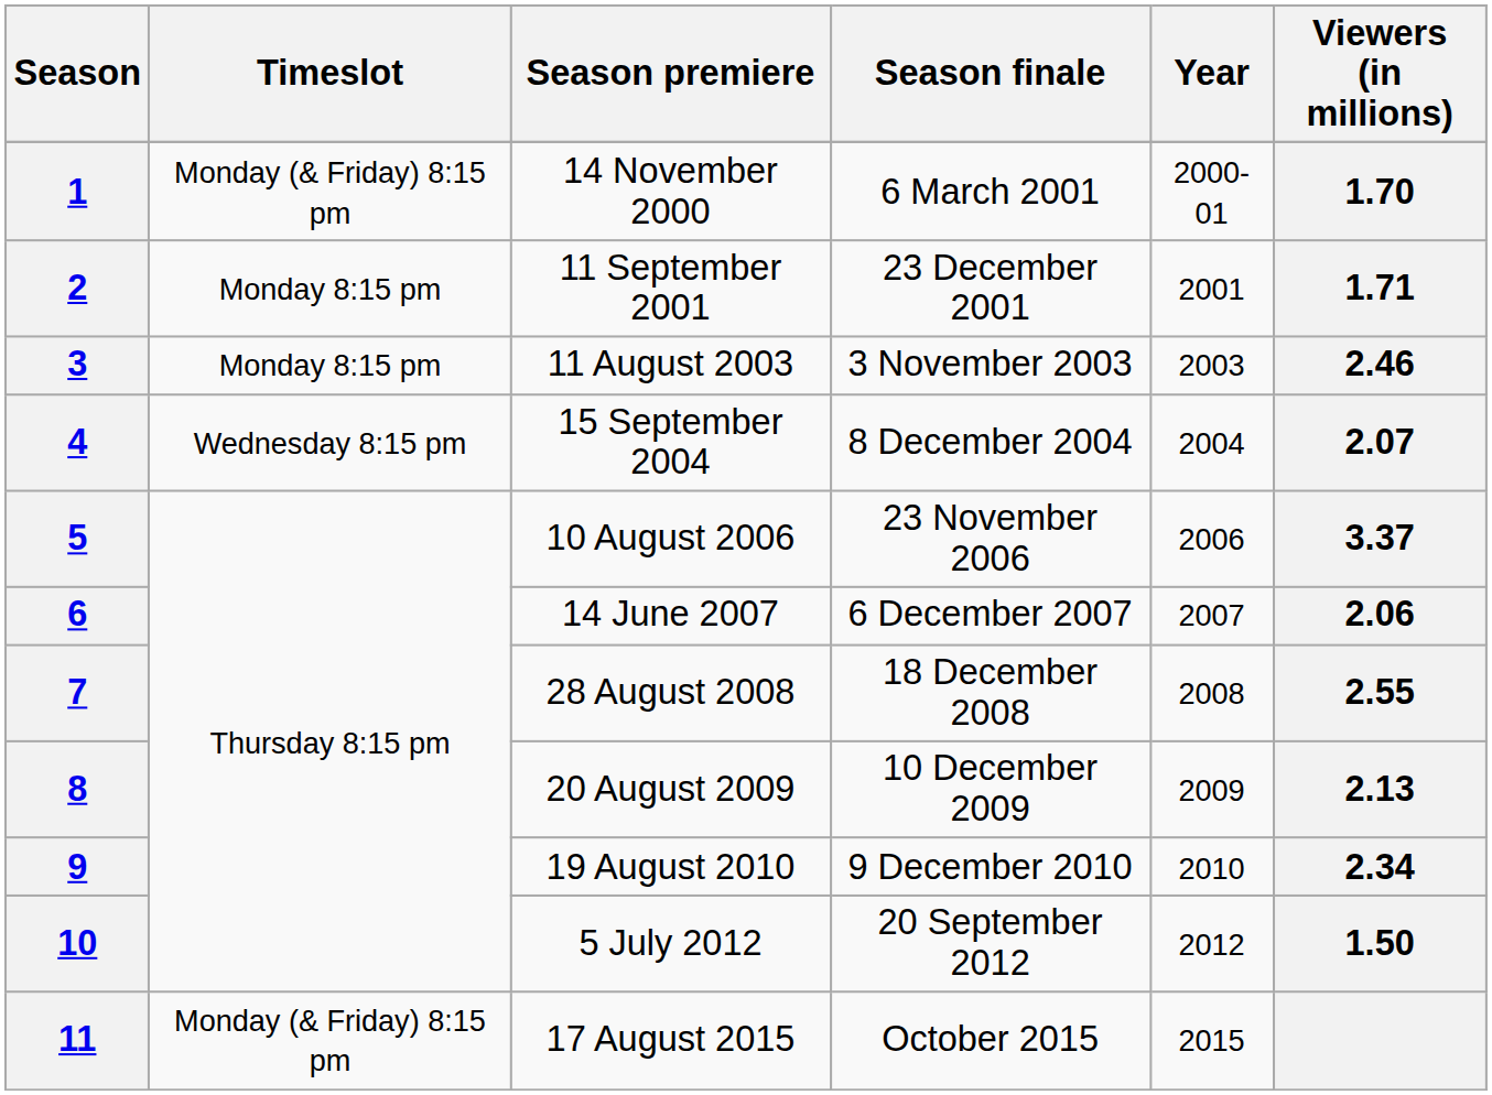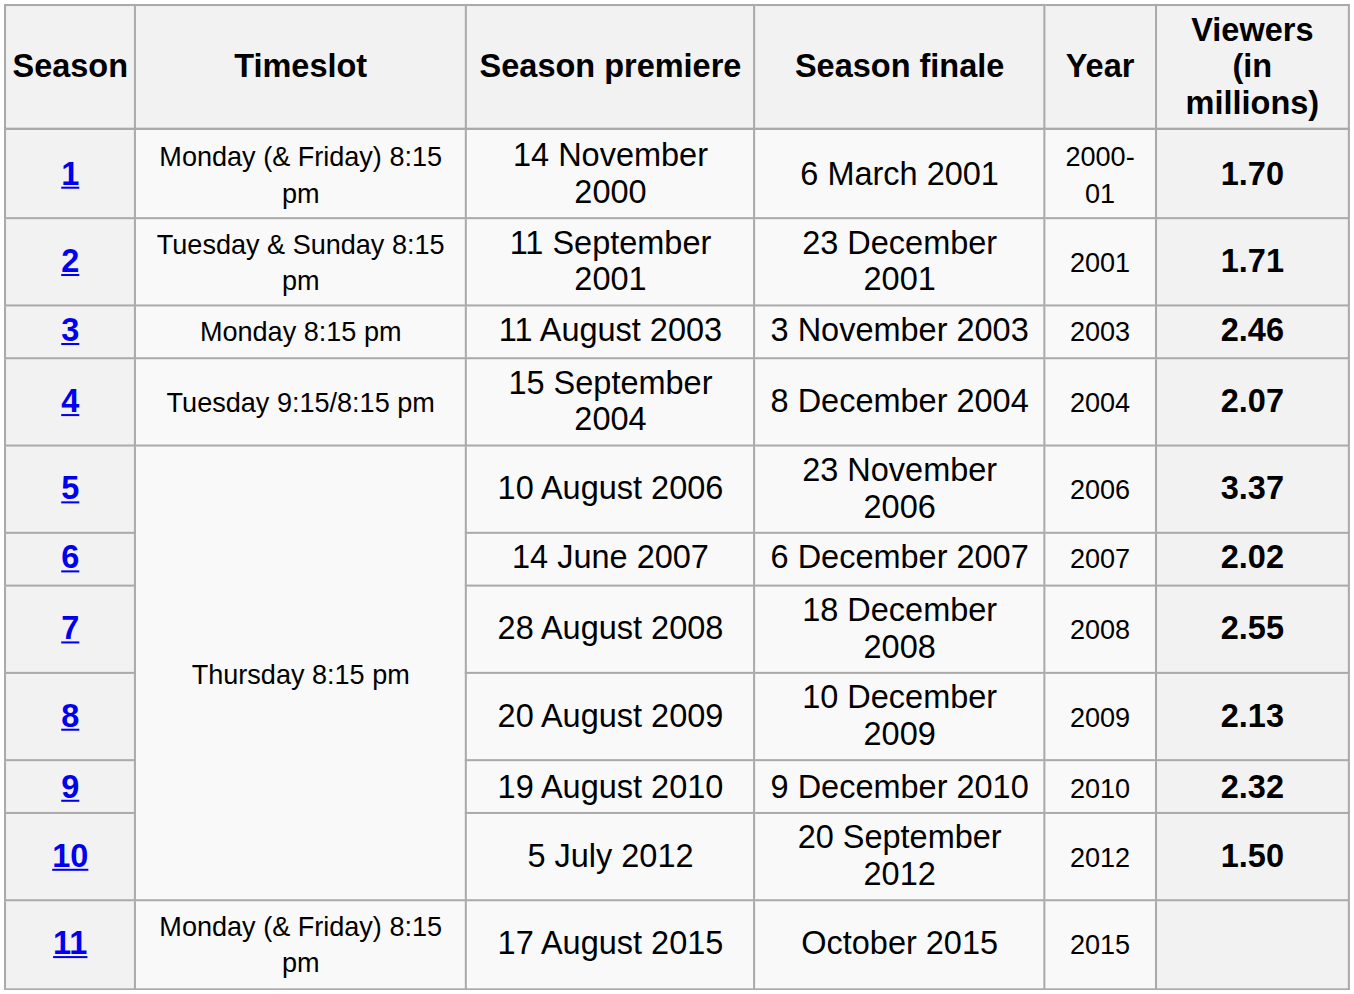2 | Timeslot: Monday 8:15 pm -> Tuesday & Sunday 8:15 pm
4 | Timeslot: Wednesday 8:15 pm -> Tuesday 9:15/8:15 pm
6 | Viewers (in millions): 2.06 -> 2.02
9 | Viewers (in millions): 2.34 -> 2.32
